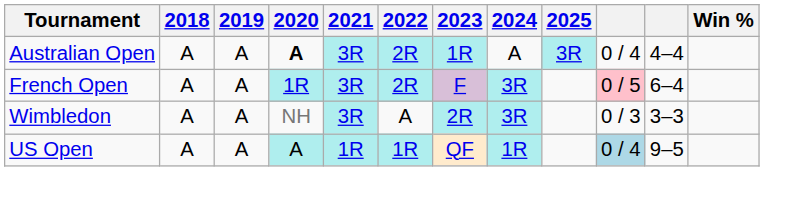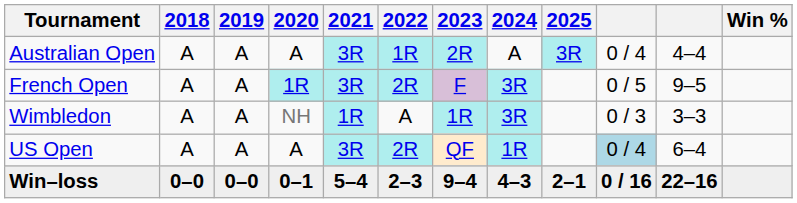Australian Open | 2020: bold -> normal
Australian Open | 2022: 2R -> 1R
Australian Open | 2023: 1R -> 2R
French Open | column 10: pink background -> no background
French Open | column 11: 6–4 -> 9–5
Wimbledon | 2021: 3R -> 1R
Wimbledon | 2023: 2R -> 1R
US Open | 2020: paleturquoise background -> no background
US Open | 2021: 1R -> 3R
US Open | 2022: 1R -> 2R
US Open | column 11: 9–5 -> 6–4
+ row: Win–loss | 0–0 | 0–0 | 0–1 | 5–4 | 2–3 | 9–4 | 4–3 | 2–1 | 0 / 16 | 22–16
